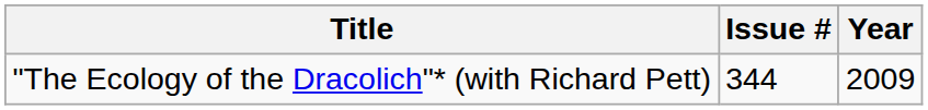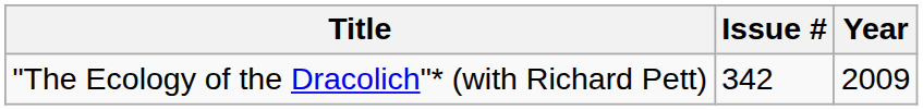"The Ecology of the Dracolich"* (with Richard Pett) | Issue #: 344 -> 342
